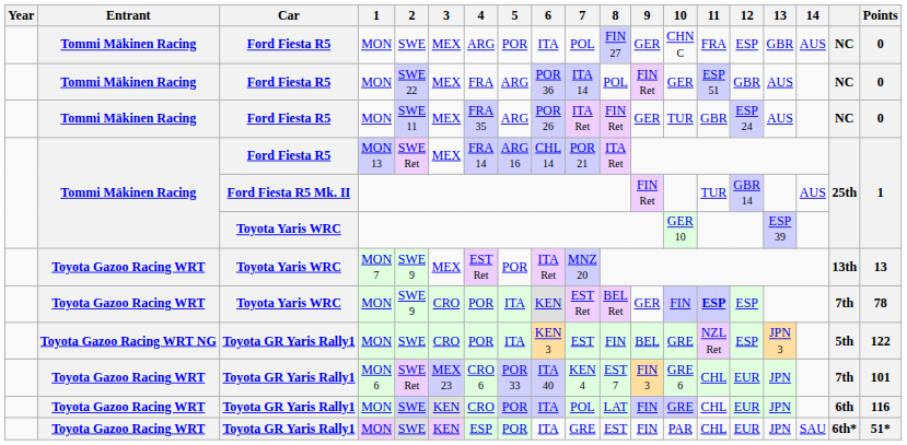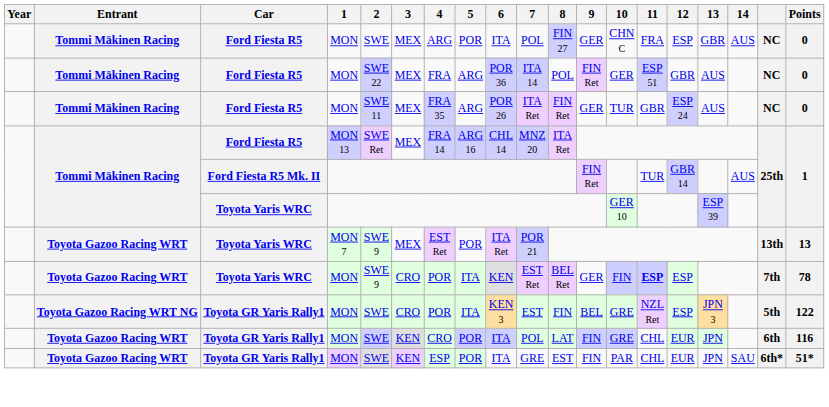MON 13 | 7: POR 21 -> MNZ 20
MON 7 | 7: MNZ 20 -> POR 21
- row: Toyota Gazoo Racing WRT | Toyota GR Yaris Rally1 | MON 6 | SWE Ret | MEX 23 | CRO 6 | POR 33 | ITA 40 | KEN 4 | EST 7 | FIN 3 | GRE 6 | CHL | EUR | JPN | 7th | 101
